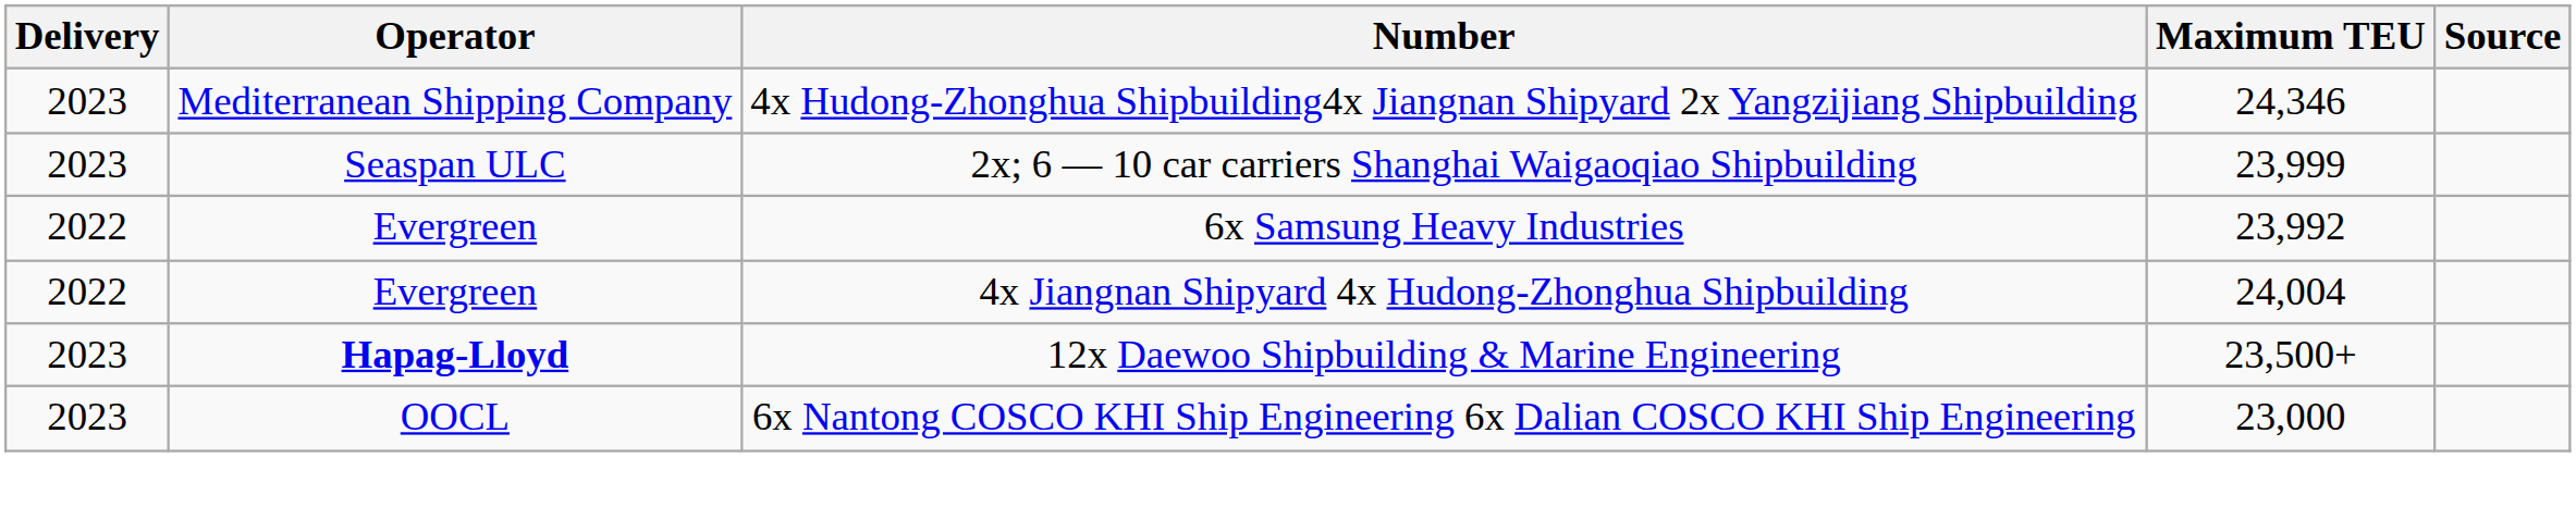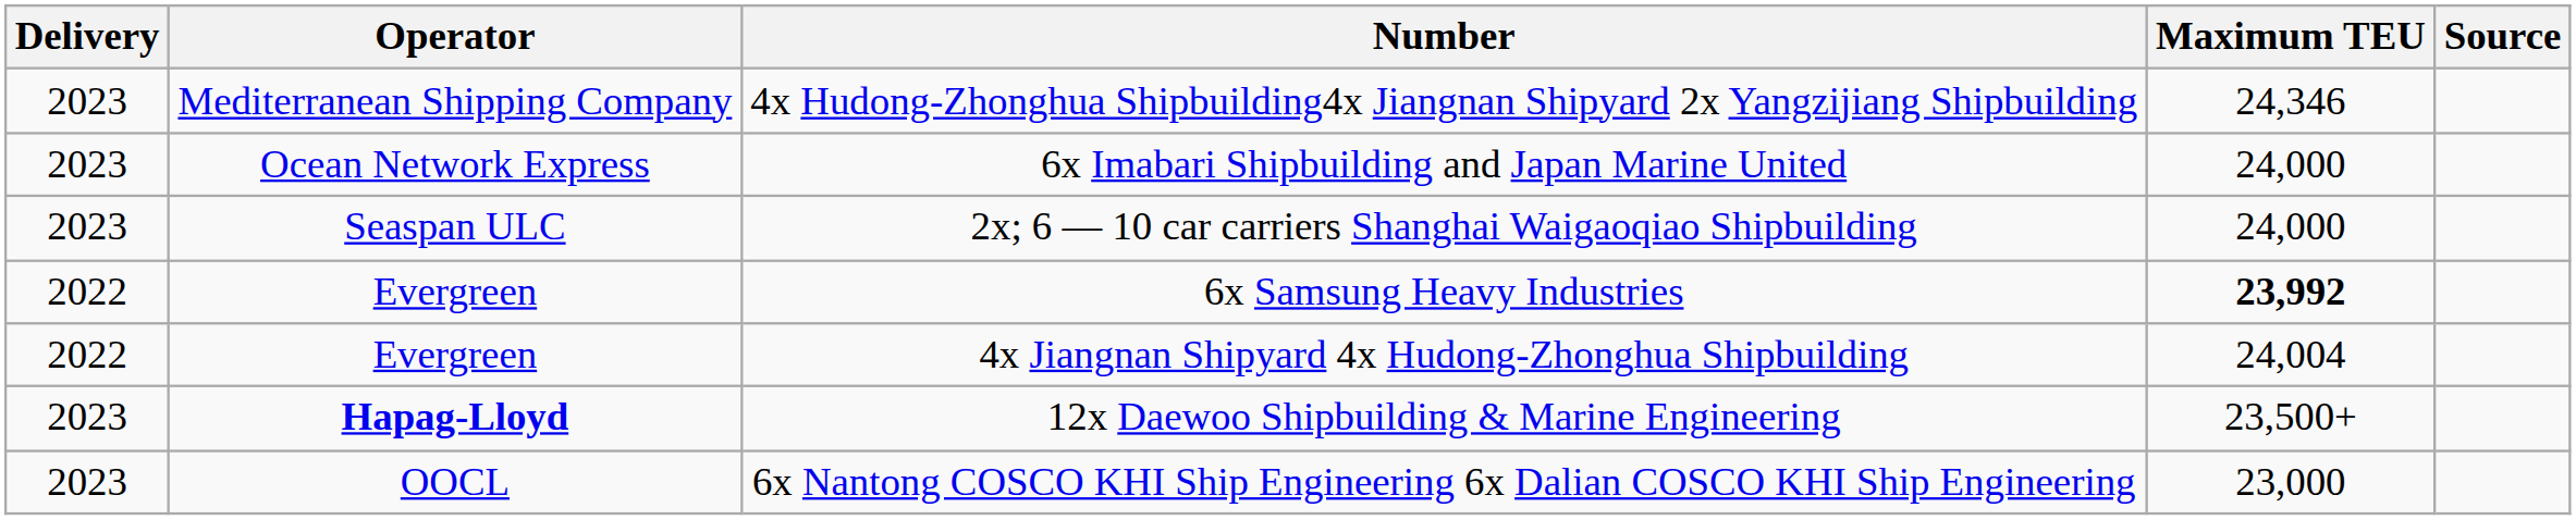+ row: 2023 | Ocean Network Express | 6x Imabari Shipbuilding and Japan Marine United | 24,000
2x; 6 — 10 car carriers Shanghai Waigaoqiao Shipbuilding | Maximum TEU: 23,999 -> 24,000
6x Samsung Heavy Industries | Maximum TEU: normal -> bold
